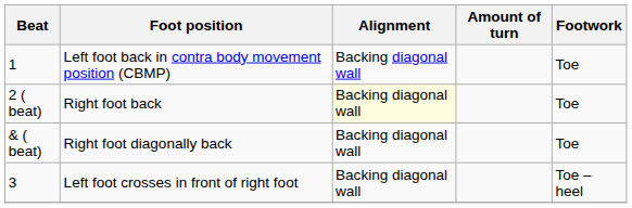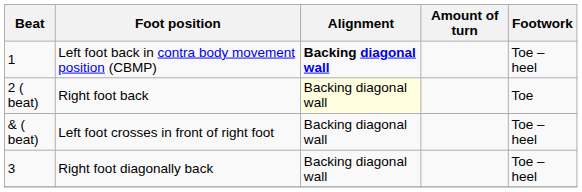1 | Alignment: normal -> bold
1 | Footwork: Toe -> Toe – heel
& ( beat) | Foot position: Right foot diagonally back -> Left foot crosses in front of right foot
& ( beat) | Footwork: Toe -> Toe – heel
3 | Foot position: Left foot crosses in front of right foot -> Right foot diagonally back
